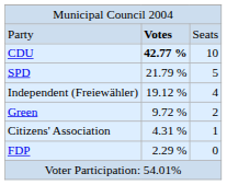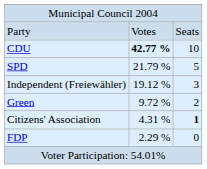Party | column 2: bold -> normal
Independent (Freiewähler) | column 3: 4 -> 3
Citizens' Association | column 3: normal -> bold
